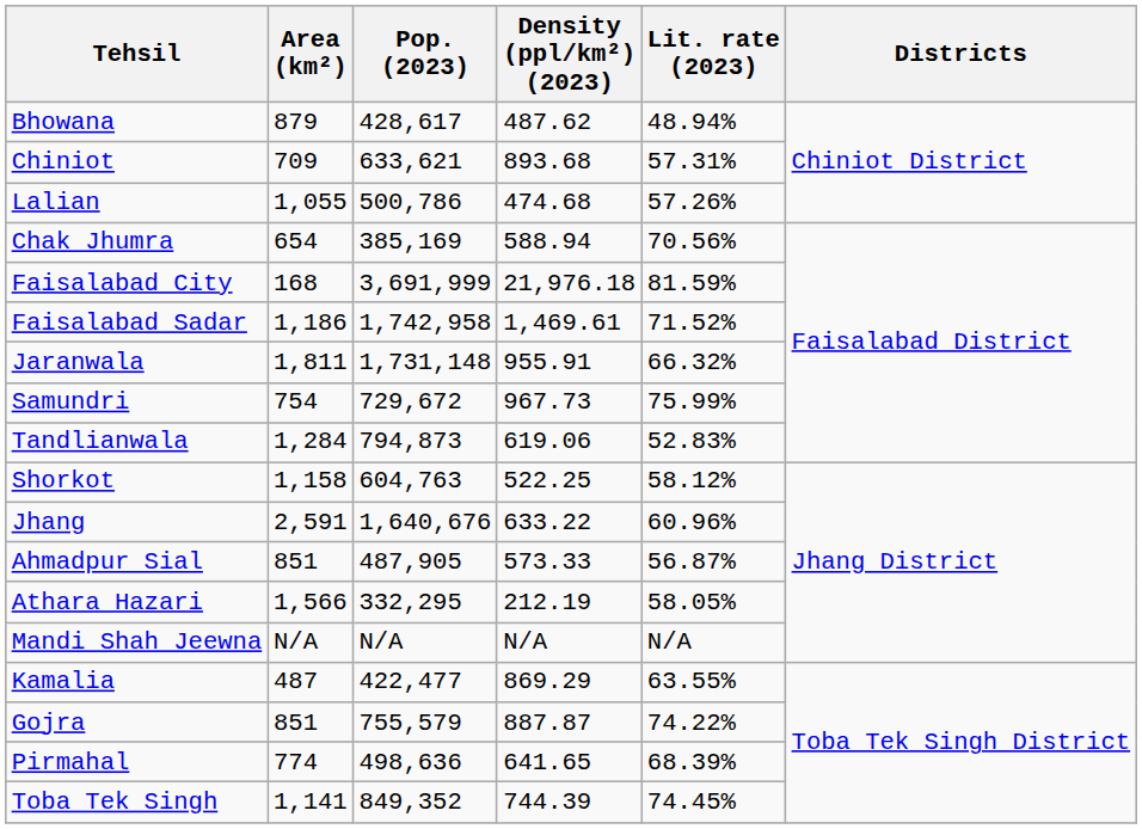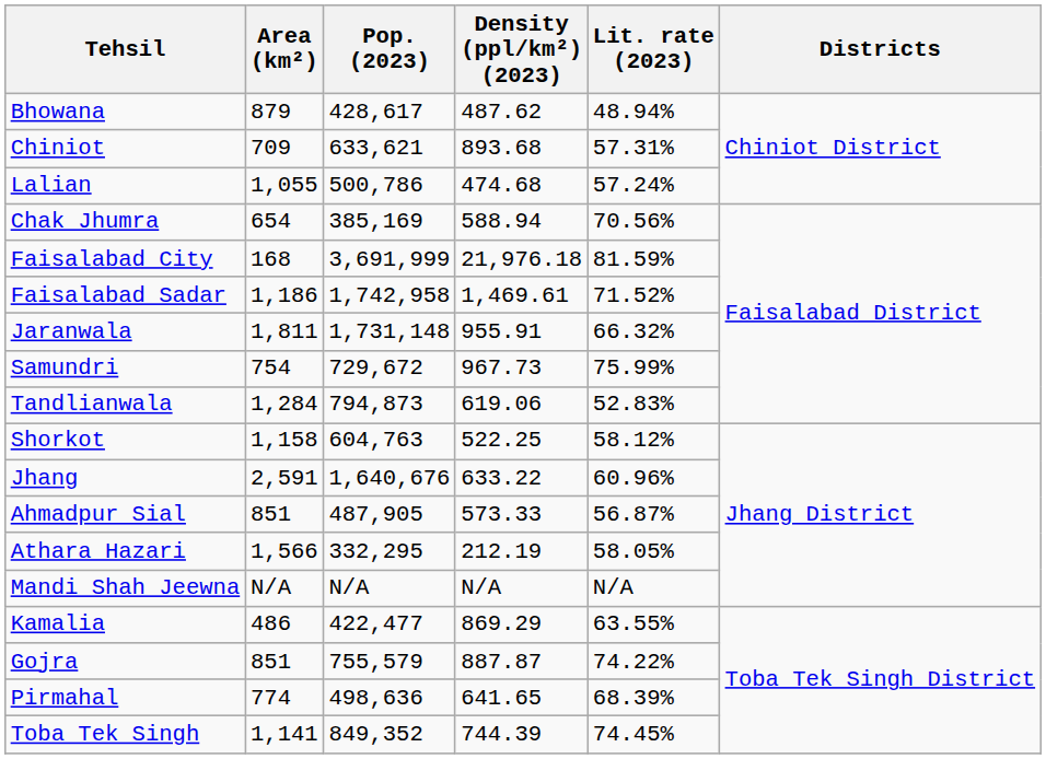Lalian | Lit. rate (2023): 57.26% -> 57.24%
Kamalia | Area (km²): 487 -> 486
